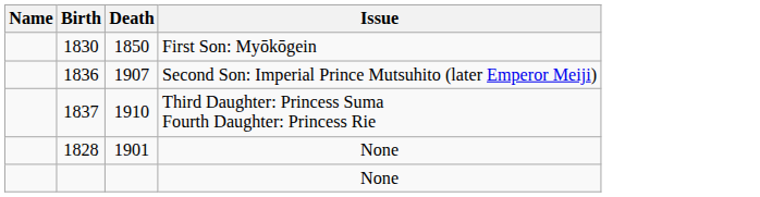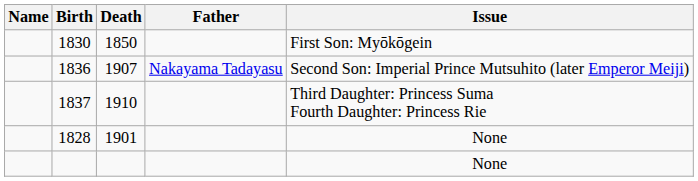+ column: Father | Nakayama Tadayasu
